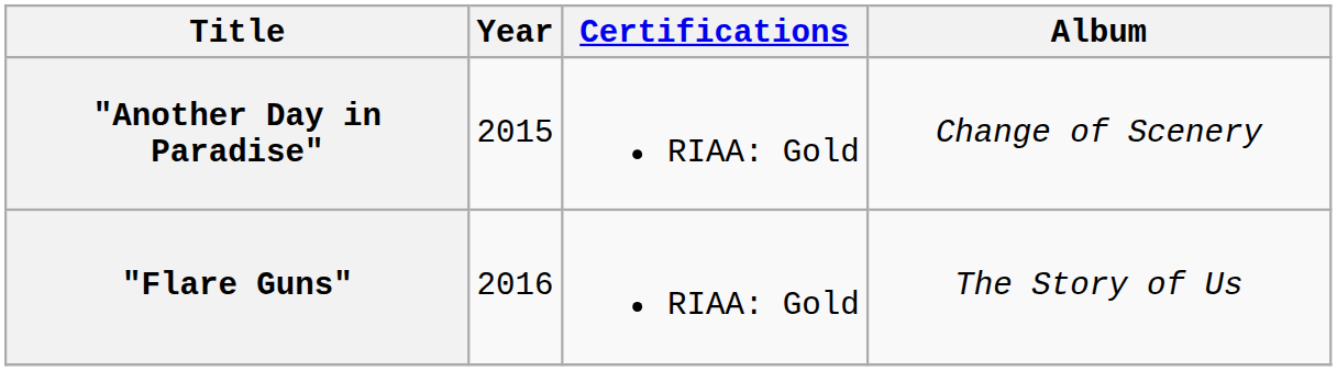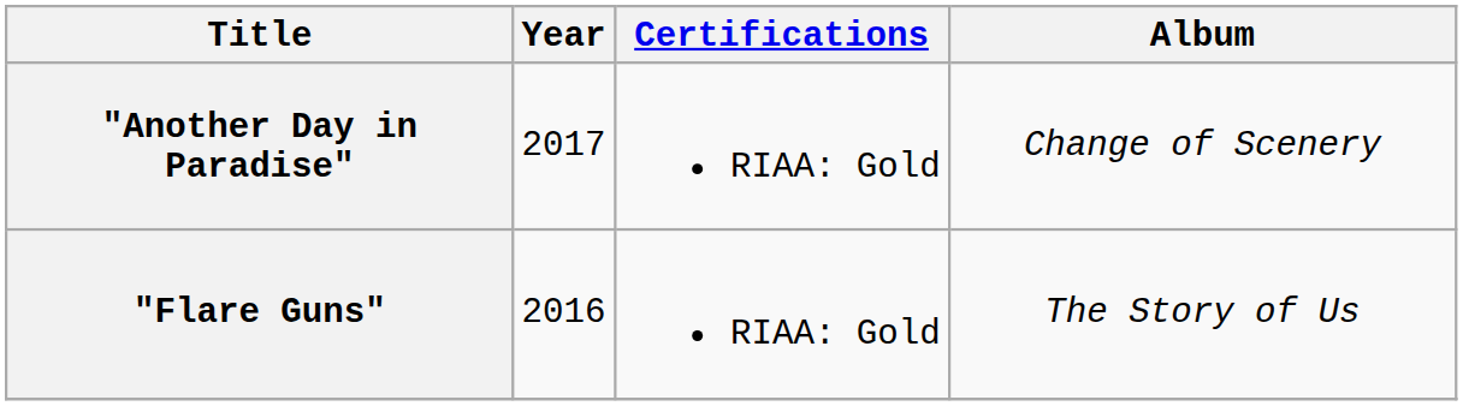"Another Day in Paradise" | Year: 2015 -> 2017
